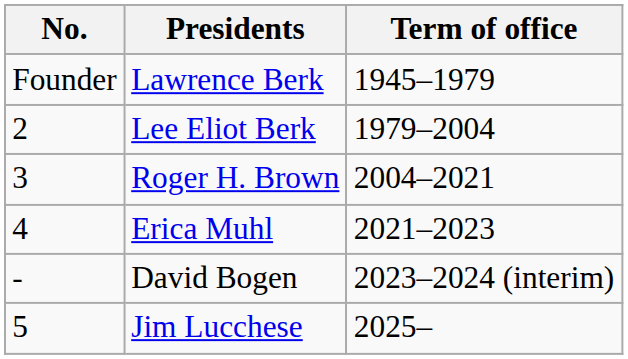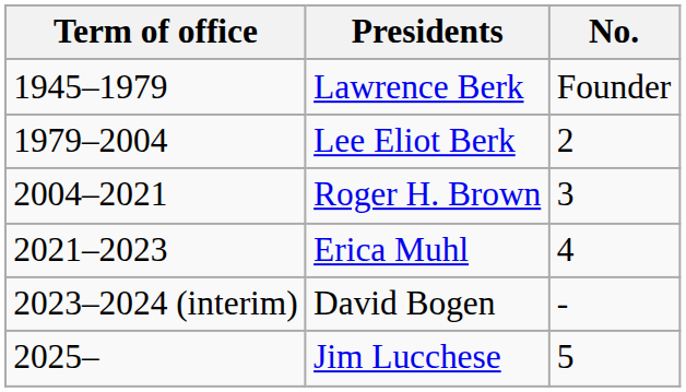columns swapped: No. <-> Term of office
